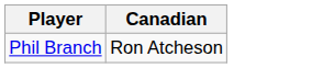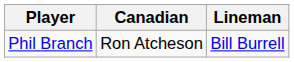+ column: Lineman | Bill Burrell
